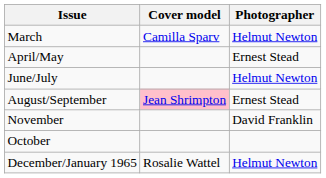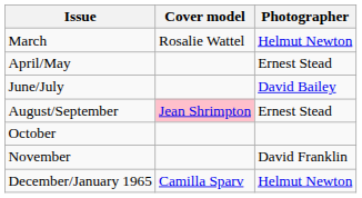March | Cover model: Camilla Sparv -> Rosalie Wattel
June/July | Photographer: Helmut Newton -> David Bailey
rows swapped: October <-> November
December/January 1965 | Cover model: Rosalie Wattel -> Camilla Sparv
